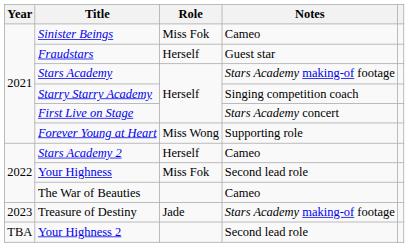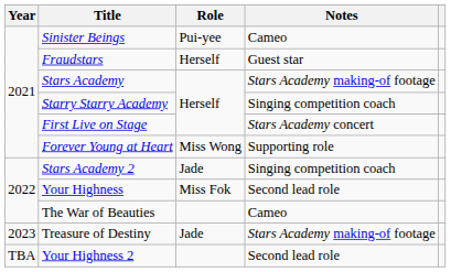Sinister Beings | Role: Miss Fok -> Pui-yee
Stars Academy 2 | Role: Herself -> Jade
Stars Academy 2 | Notes: Cameo -> Singing competition coach
